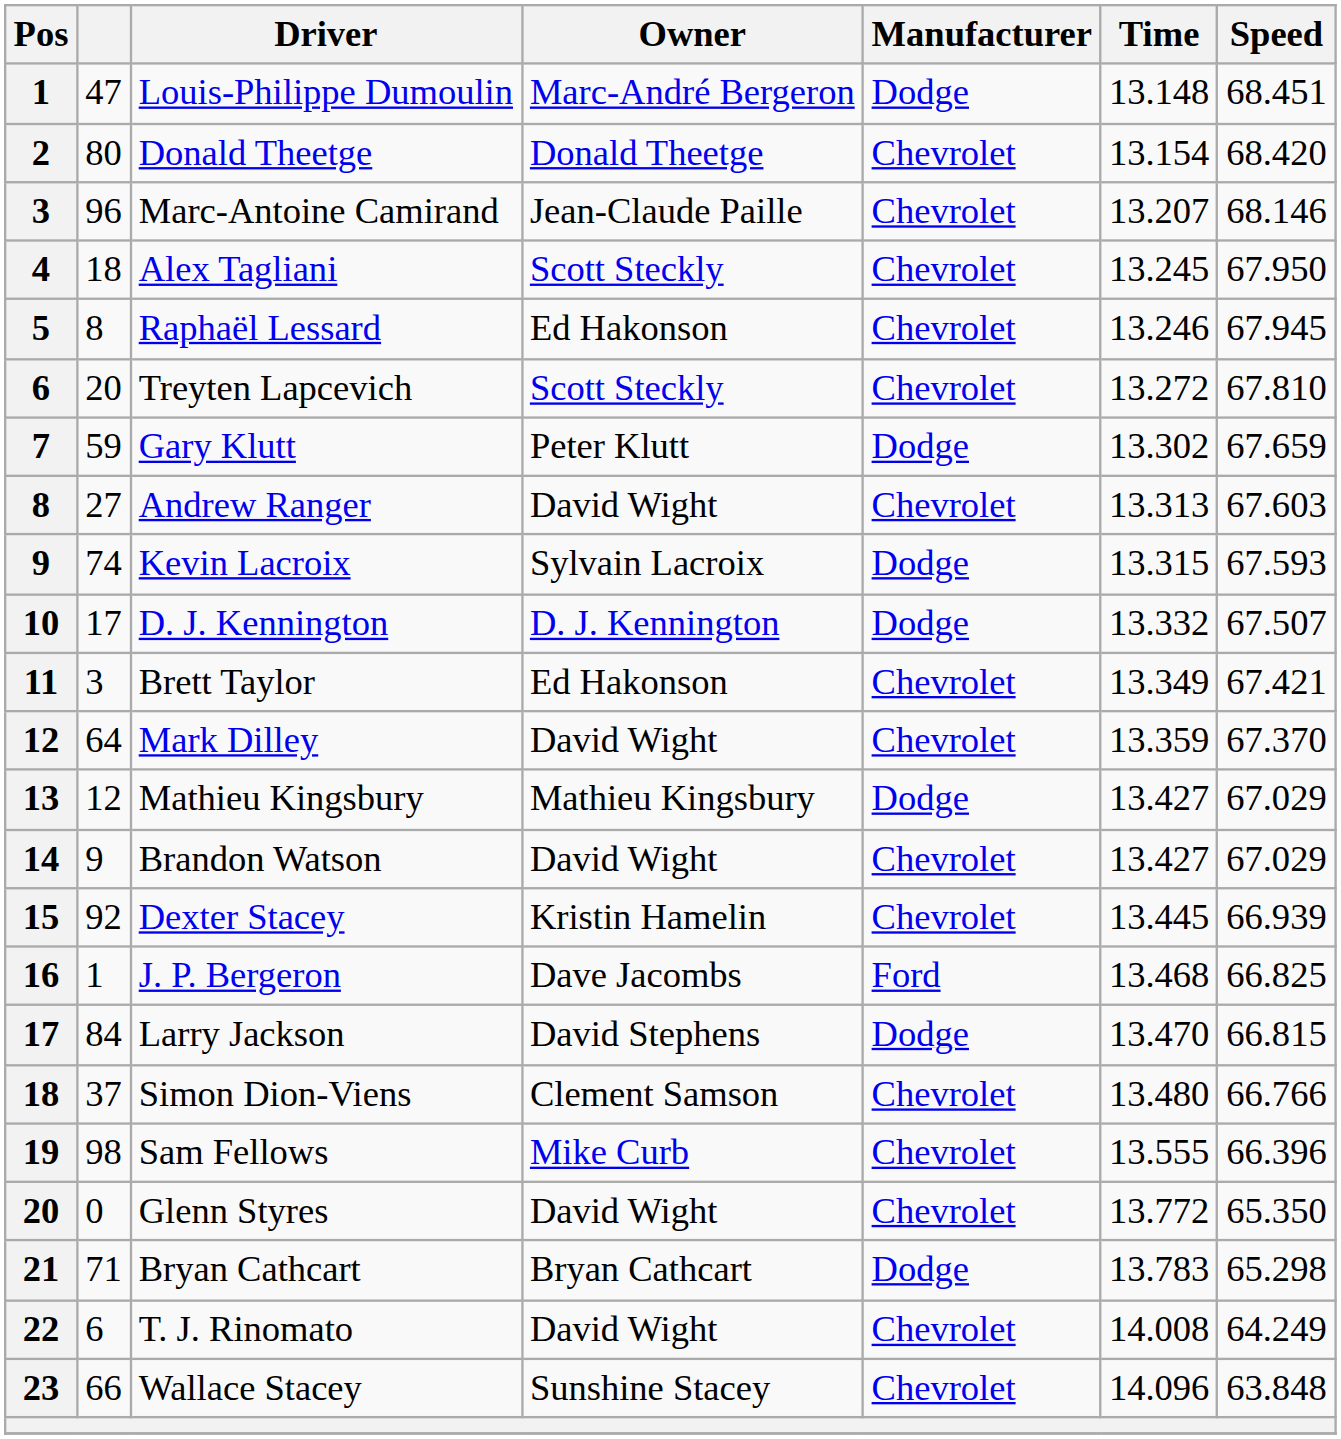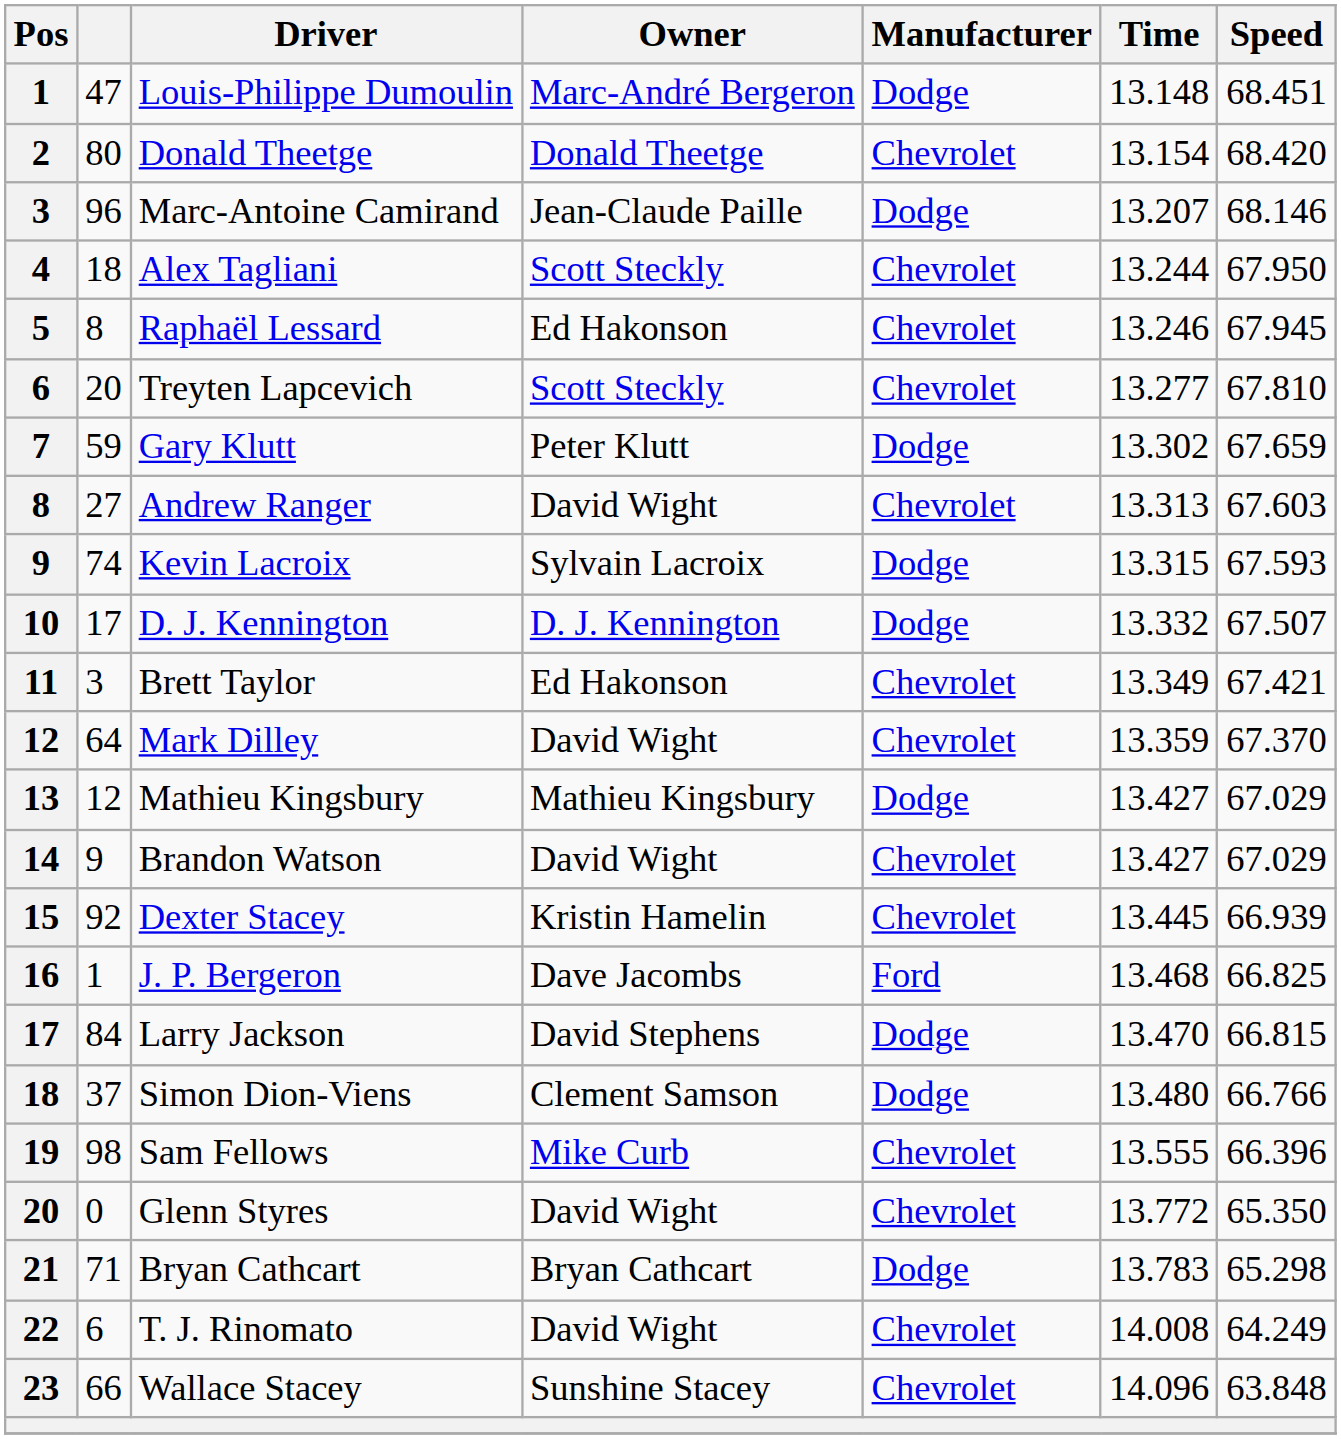Marc-Antoine Camirand | Manufacturer: Chevrolet -> Dodge
Alex Tagliani | Time: 13.245 -> 13.244
Treyten Lapcevich | Time: 13.272 -> 13.277
Simon Dion-Viens | Manufacturer: Chevrolet -> Dodge
